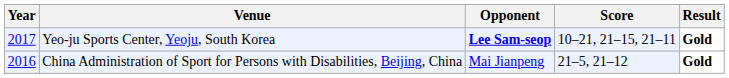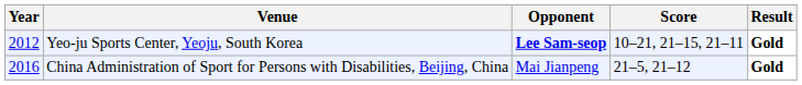Yeo-ju Sports Center, Yeoju, South Korea | Year: 2017 -> 2012
